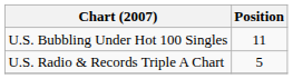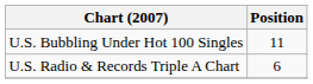U.S. Radio & Records Triple A Chart | Position: 5 -> 6
